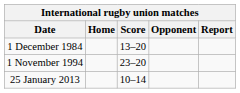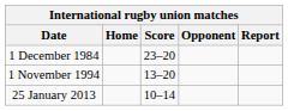1 December 1984 | Score: 13–20 -> 23–20
1 November 1994 | Score: 23–20 -> 13–20
